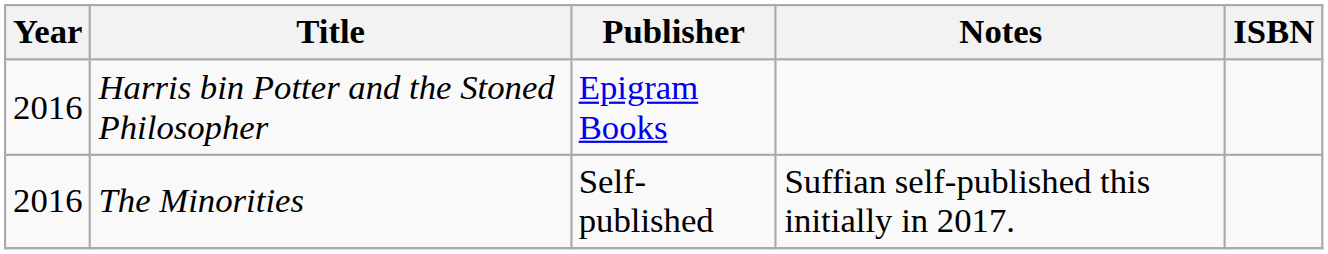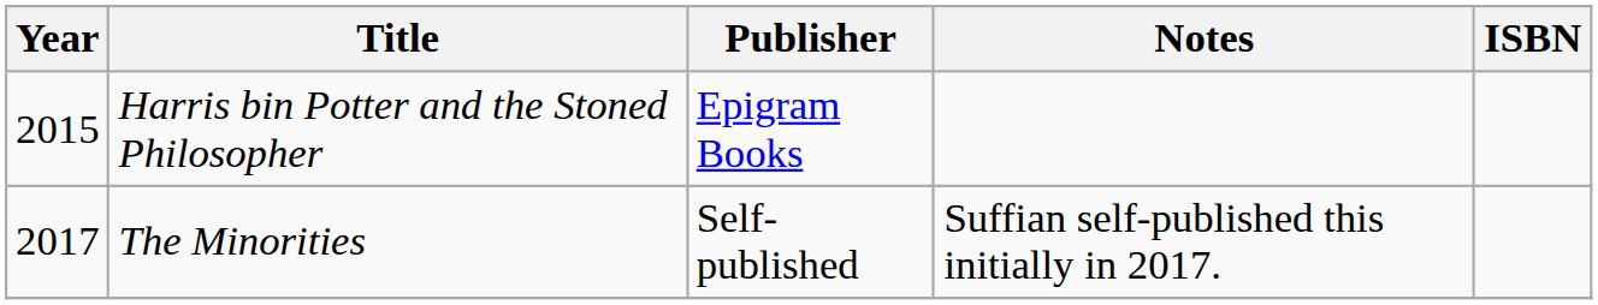Harris bin Potter and the Stoned Philosopher | Year: 2016 -> 2015
The Minorities | Year: 2016 -> 2017
